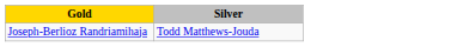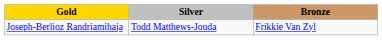+ column: Bronze | Frikkie Van Zyl
